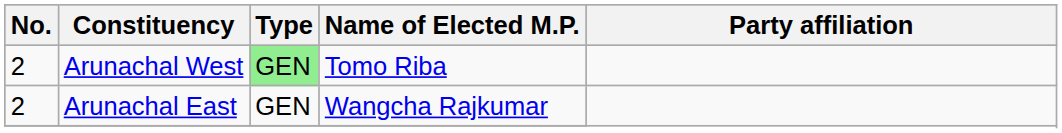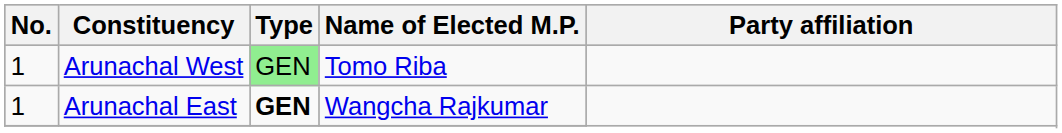Arunachal West | No.: 2 -> 1
Arunachal East | No.: 2 -> 1
Arunachal East | Type: normal -> bold
